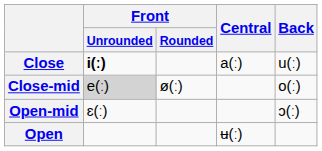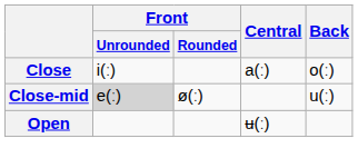Close | Front / Unrounded: bold -> normal
Close | Back: u(ː) -> o(ː)
Close-mid | Back: o(ː) -> u(ː)
- row: Open-mid | ɛ(ː) | ɔ(ː)
